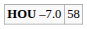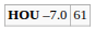HOU –7.0 | column 2: 58 -> 61
